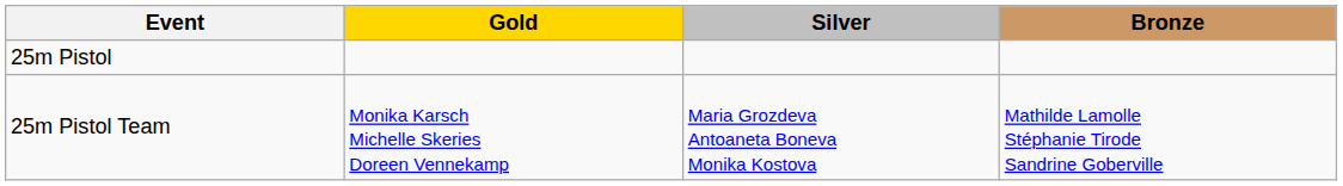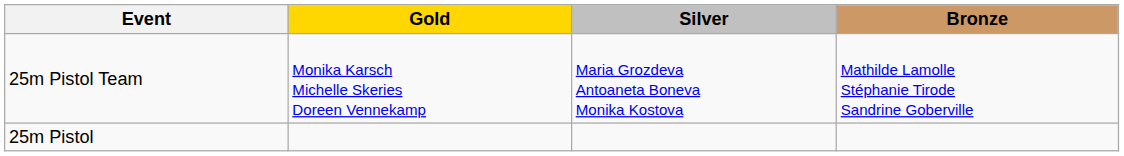rows swapped: 25m Pistol <-> 25m Pistol Team
